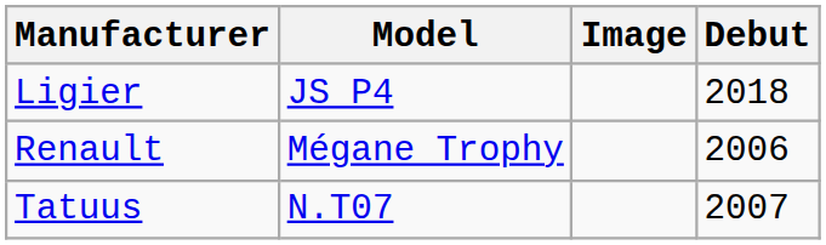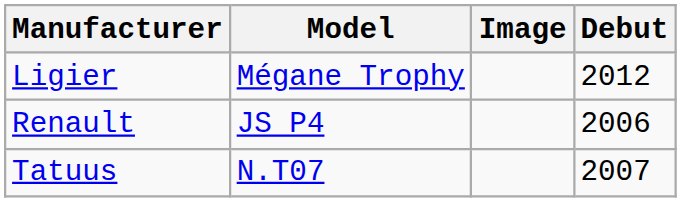Ligier | Model: JS P4 -> Mégane Trophy
Ligier | Debut: 2018 -> 2012
Renault | Model: Mégane Trophy -> JS P4
